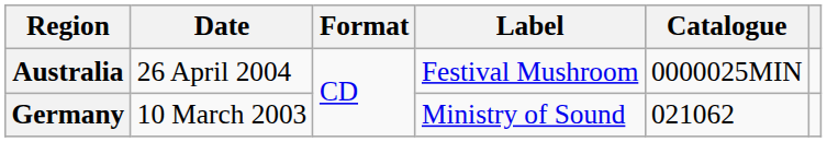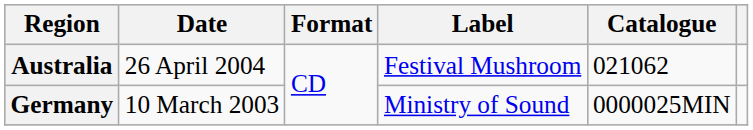Australia | Catalogue: 0000025MIN -> 021062
Germany | Catalogue: 021062 -> 0000025MIN
